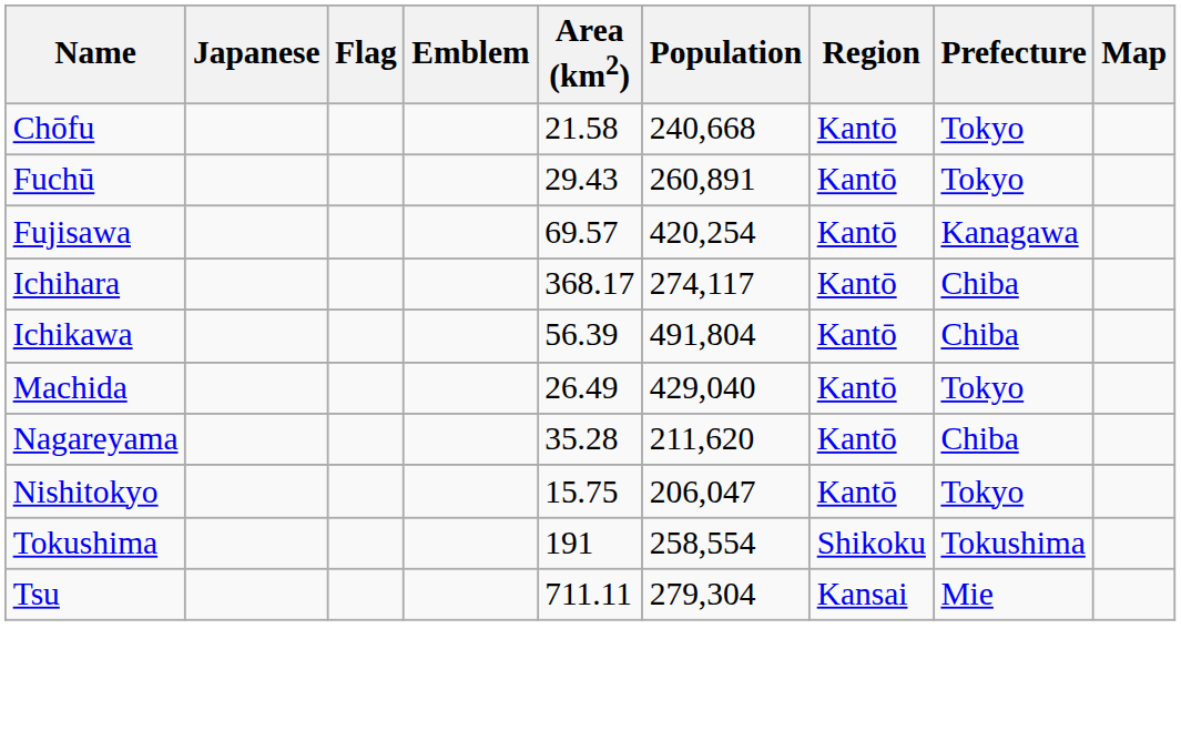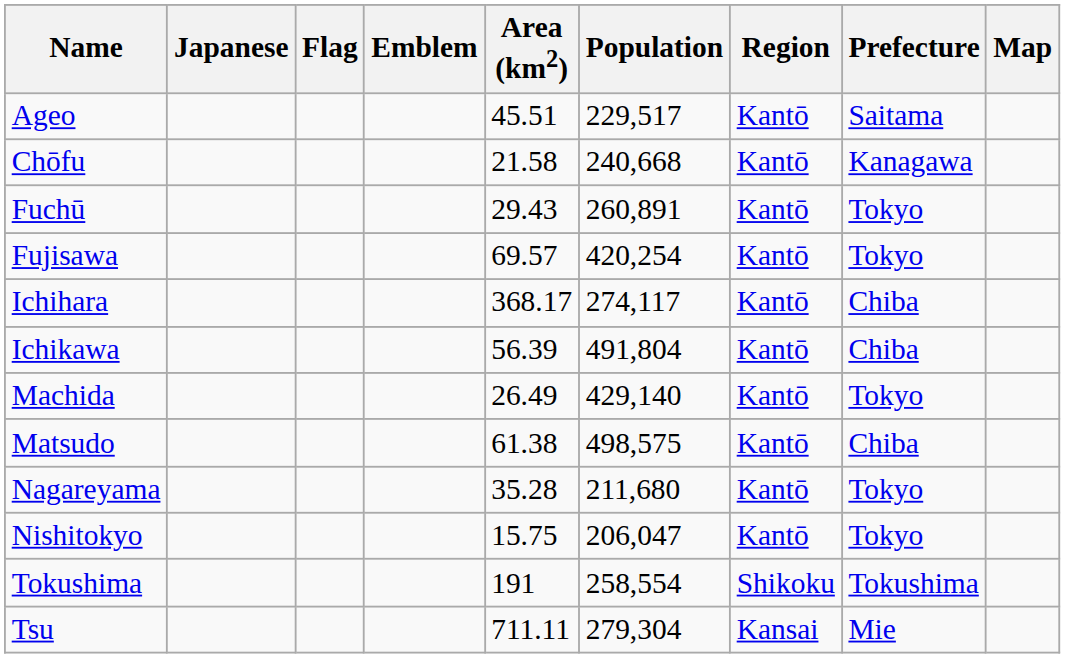+ row: Ageo | 45.51 | 229,517 | Kantō | Saitama
Chōfu | Prefecture: Tokyo -> Kanagawa
Fujisawa | Prefecture: Kanagawa -> Tokyo
Machida | Population: 429,040 -> 429,140
+ row: Matsudo | 61.38 | 498,575 | Kantō | Chiba
Nagareyama | Population: 211,620 -> 211,680
Nagareyama | Prefecture: Chiba -> Tokyo
